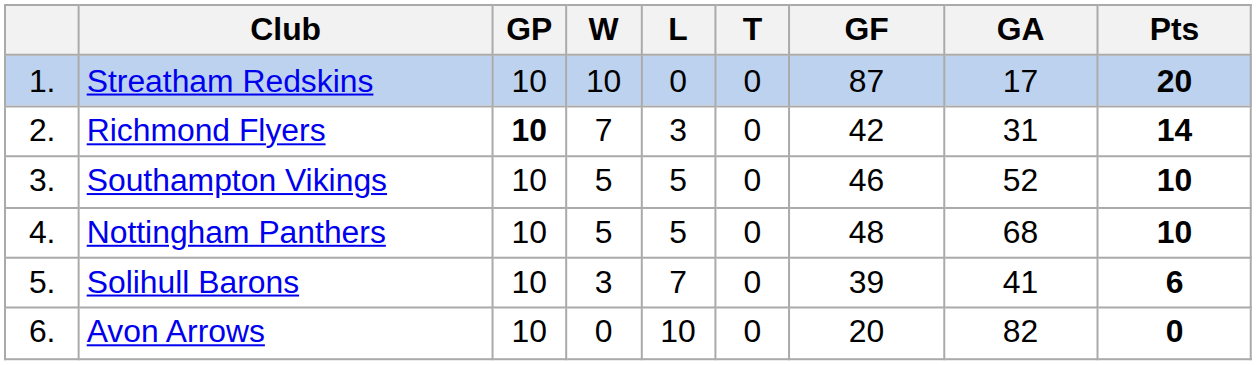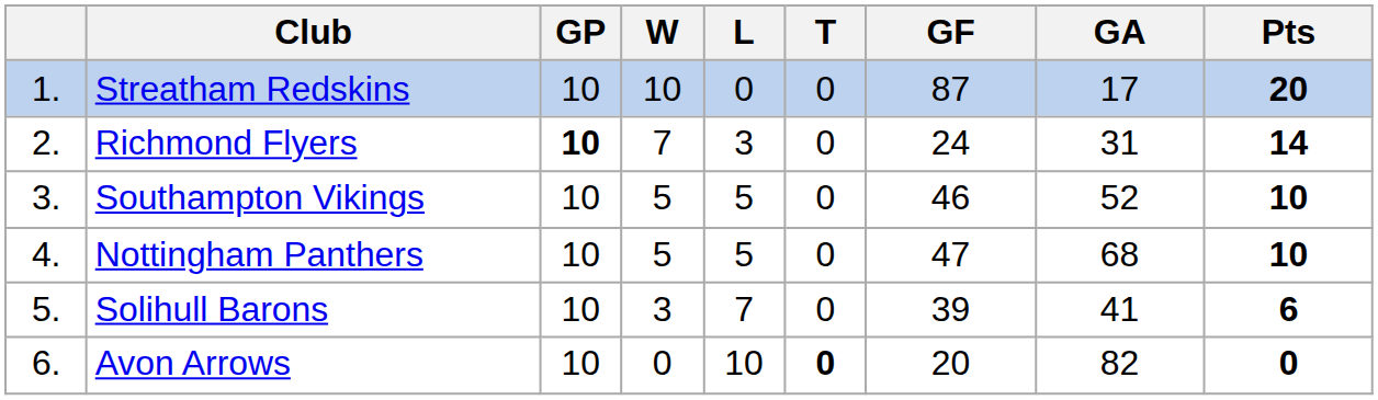Richmond Flyers | GF: 42 -> 24
Nottingham Panthers | GF: 48 -> 47
Avon Arrows | T: normal -> bold
